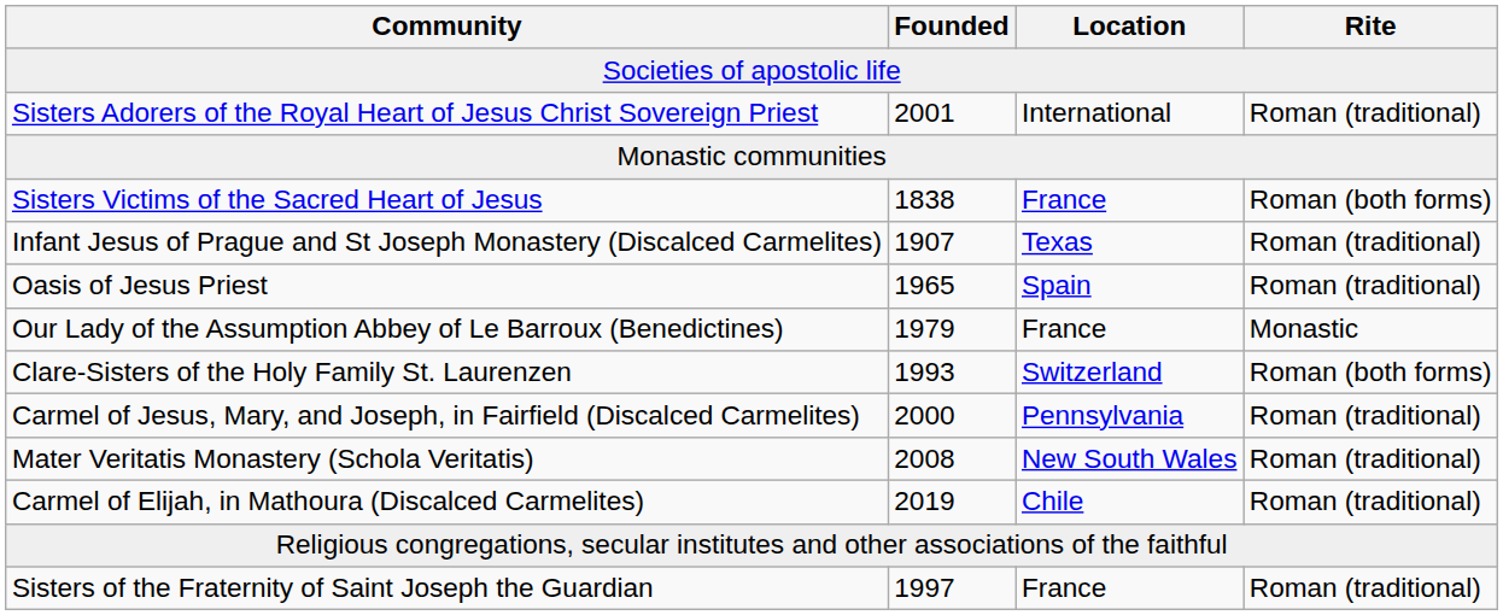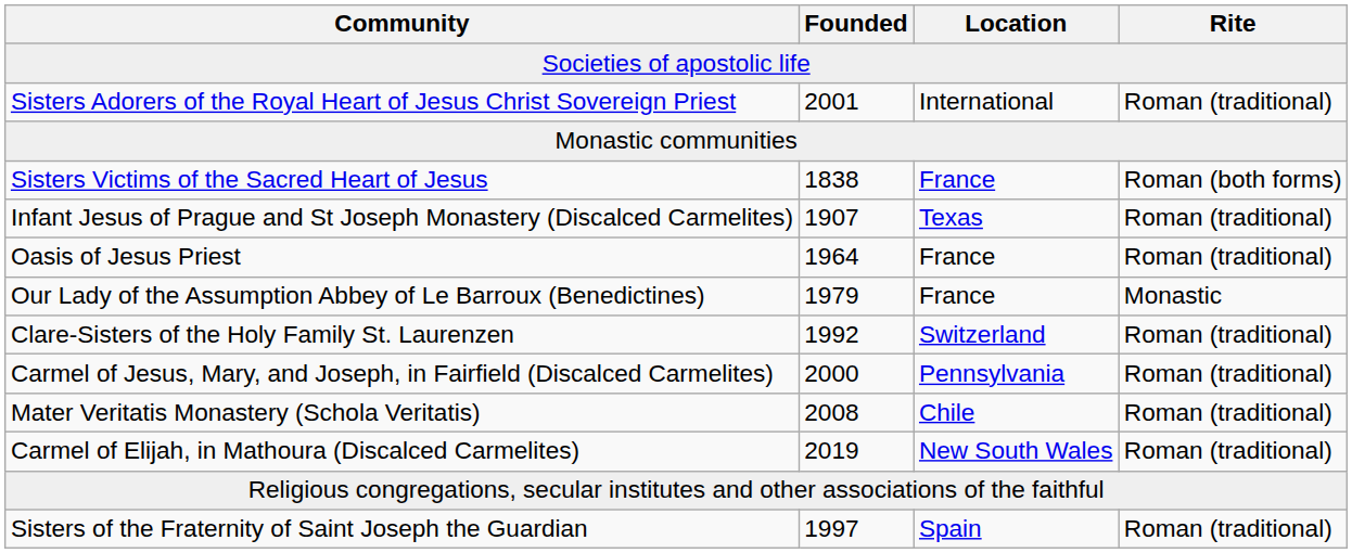Oasis of Jesus Priest | Founded: 1965 -> 1964
Oasis of Jesus Priest | Location: Spain -> France
Clare-Sisters of the Holy Family St. Laurenzen | Founded: 1993 -> 1992
Clare-Sisters of the Holy Family St. Laurenzen | Rite: Roman (both forms) -> Roman (traditional)
Mater Veritatis Monastery (Schola Veritatis) | Location: New South Wales -> Chile
Carmel of Elijah, in Mathoura (Discalced Carmelites) | Location: Chile -> New South Wales
Sisters of the Fraternity of Saint Joseph the Guardian | Location: France -> Spain
